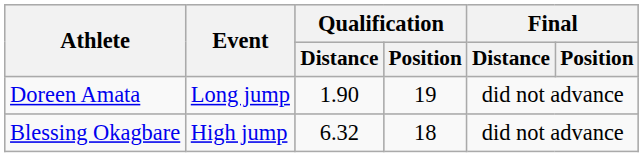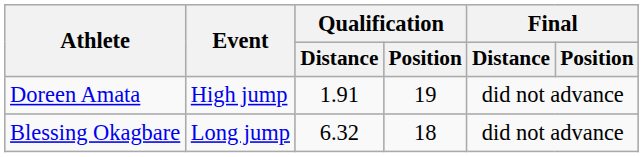Doreen Amata | Event: Long jump -> High jump
Doreen Amata | Qualification / Distance: 1.90 -> 1.91
Blessing Okagbare | Event: High jump -> Long jump
